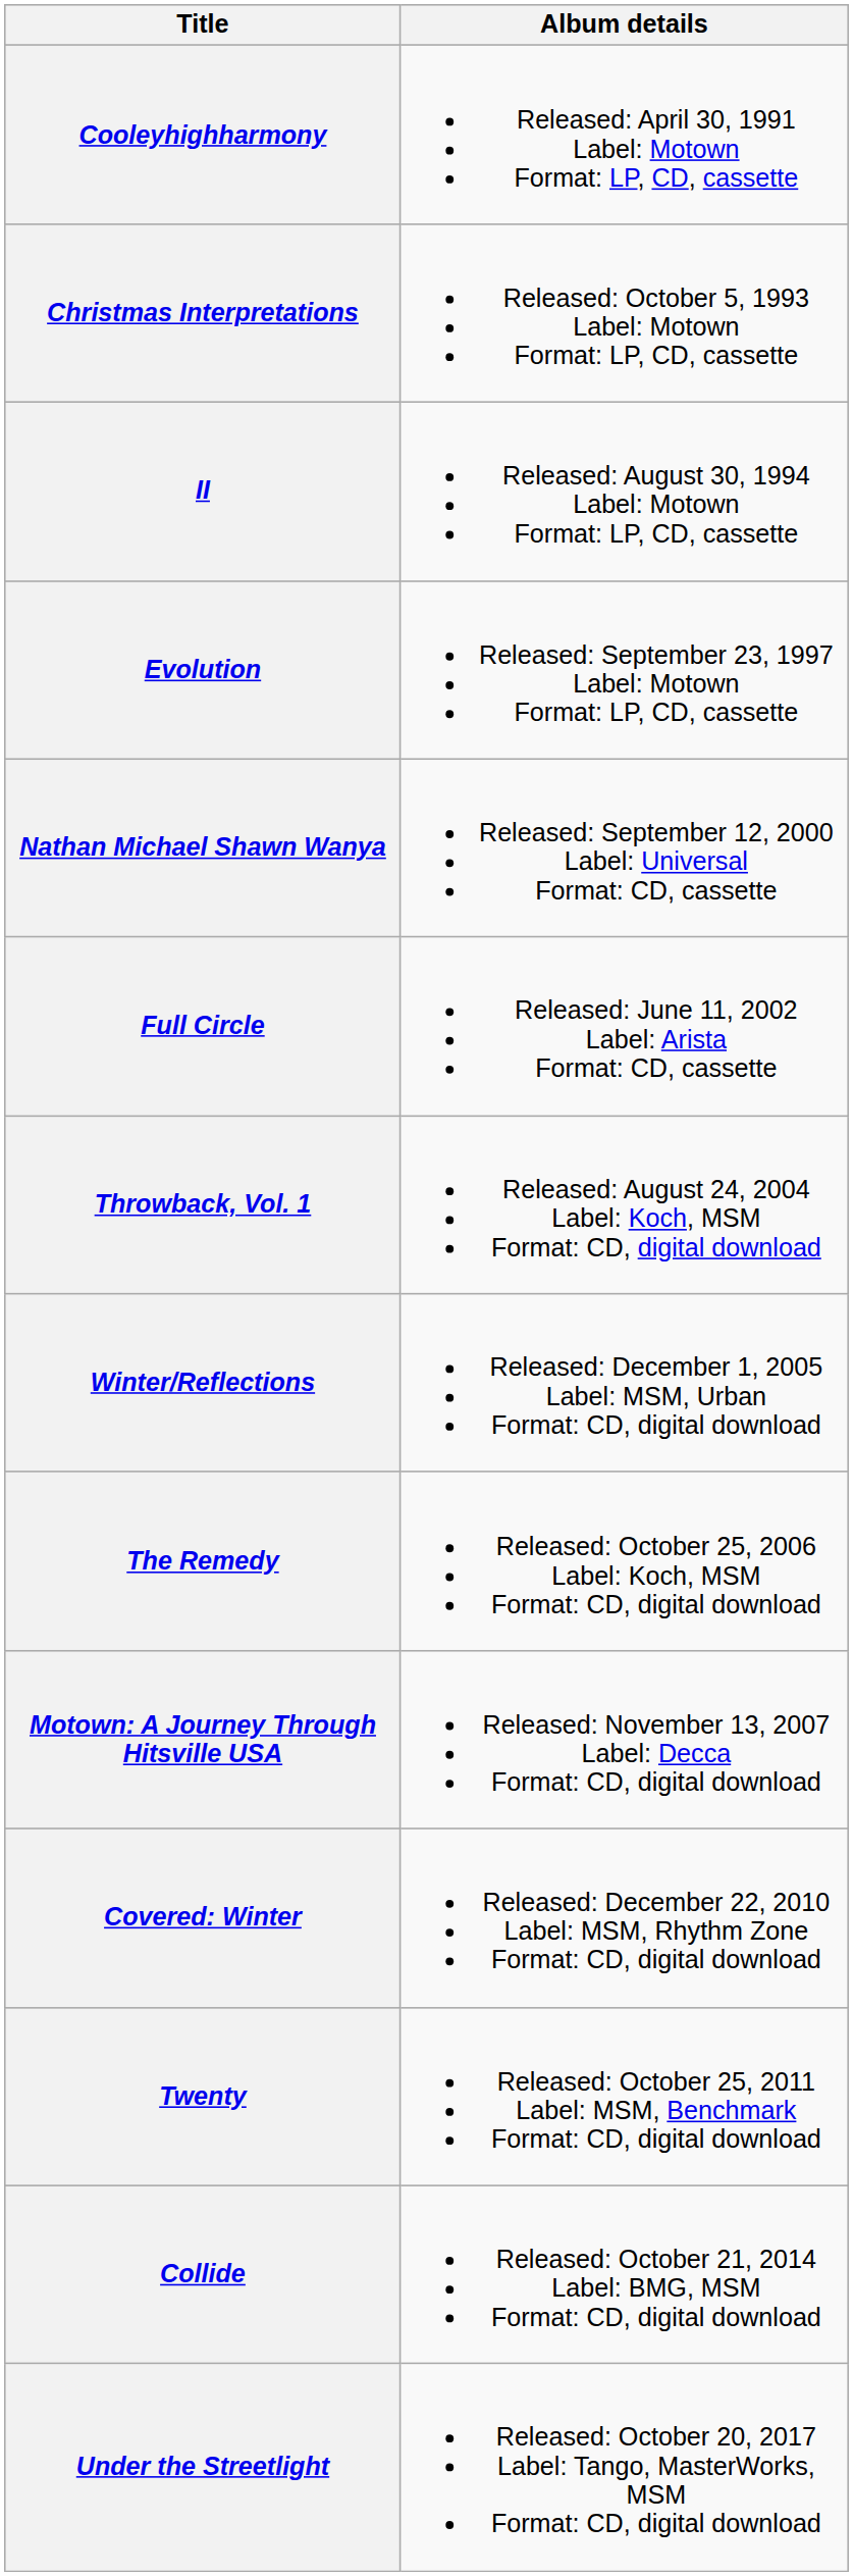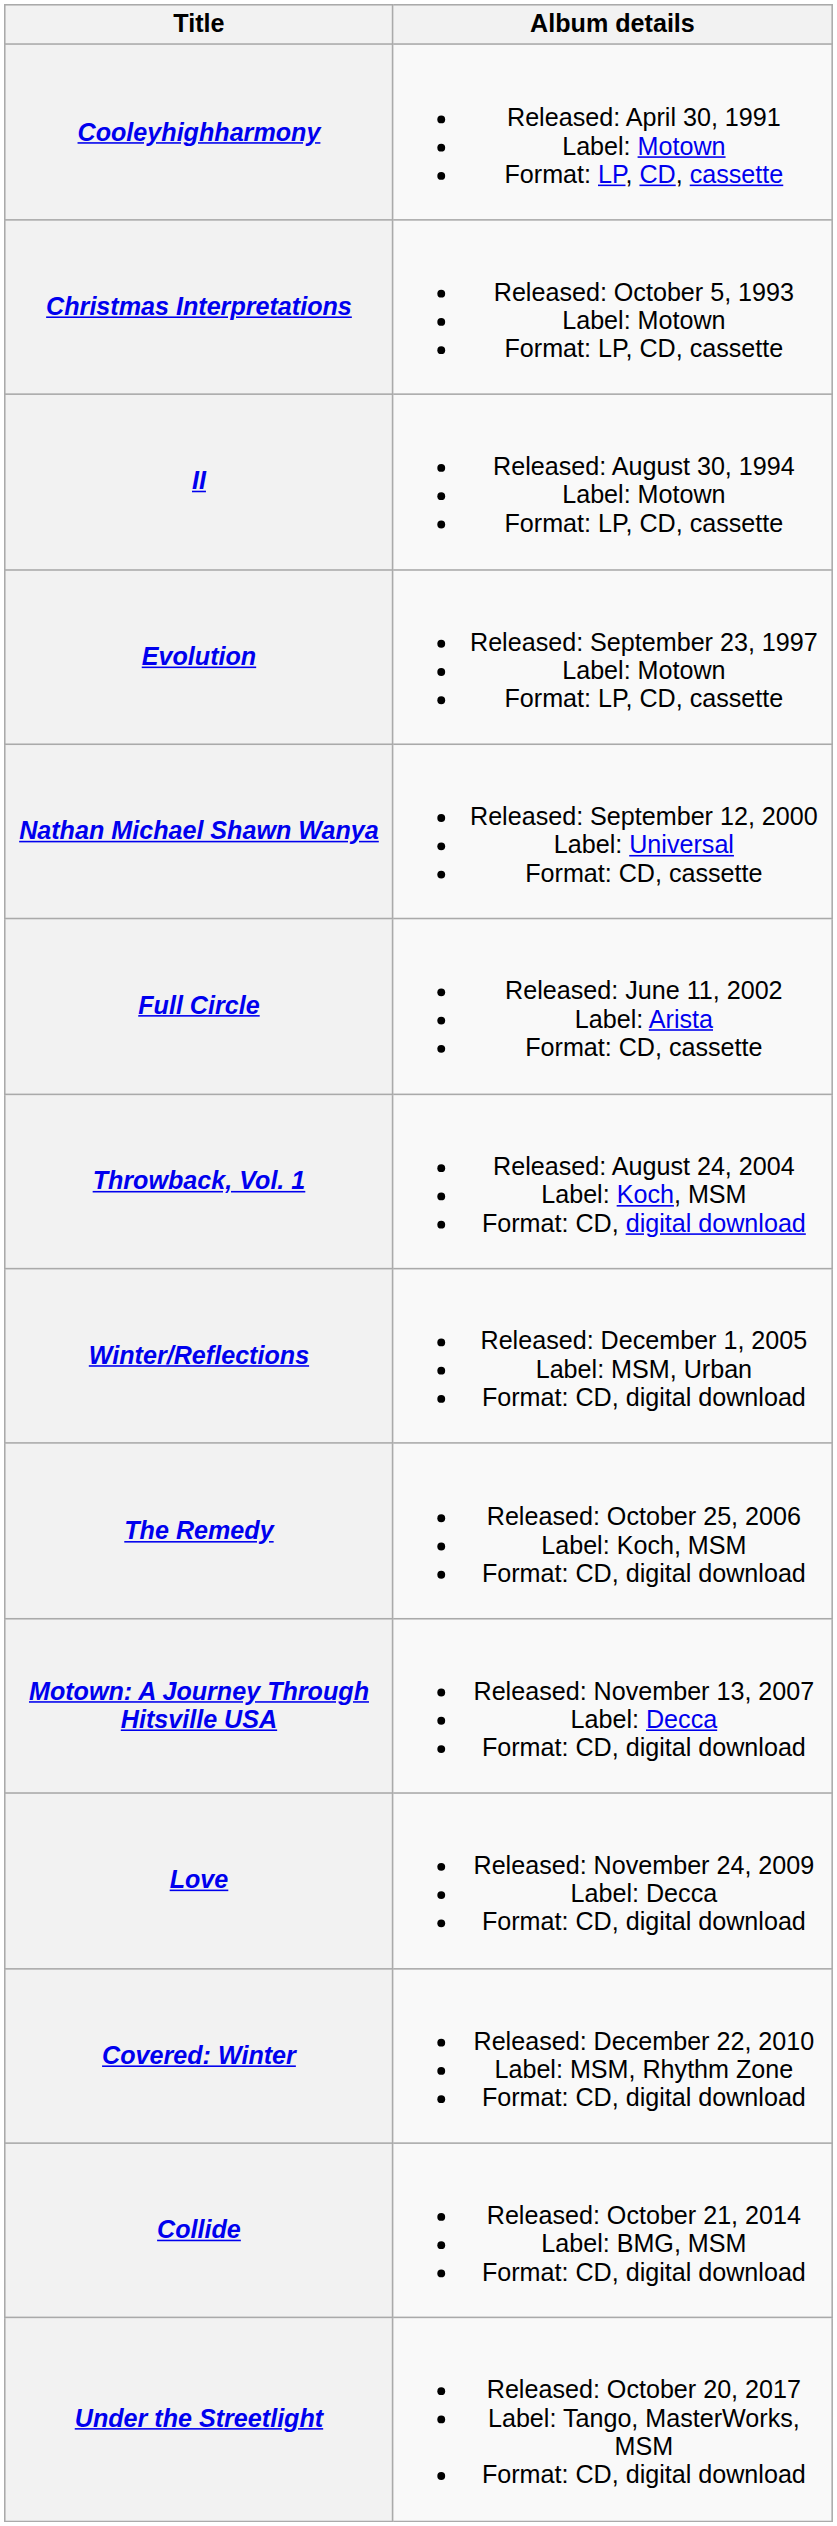+ row: Love | Released: November 24, 2009 Label: Decca Format: CD, digital download
- row: Twenty | Released: October 25, 2011 Label: MSM, Benchmark Format: CD, digital download
